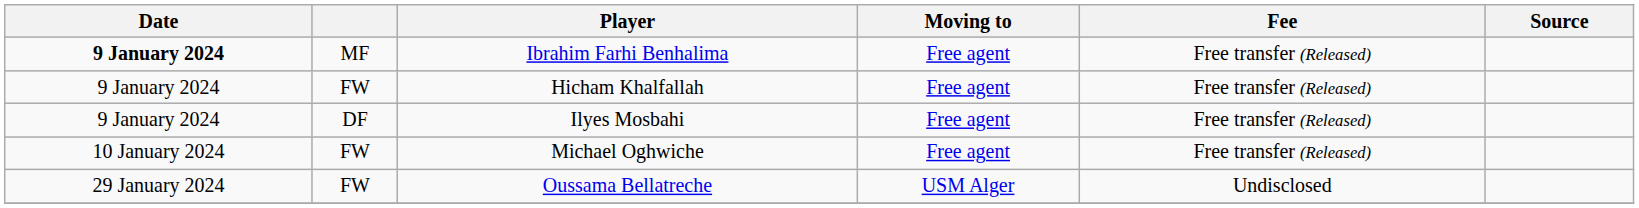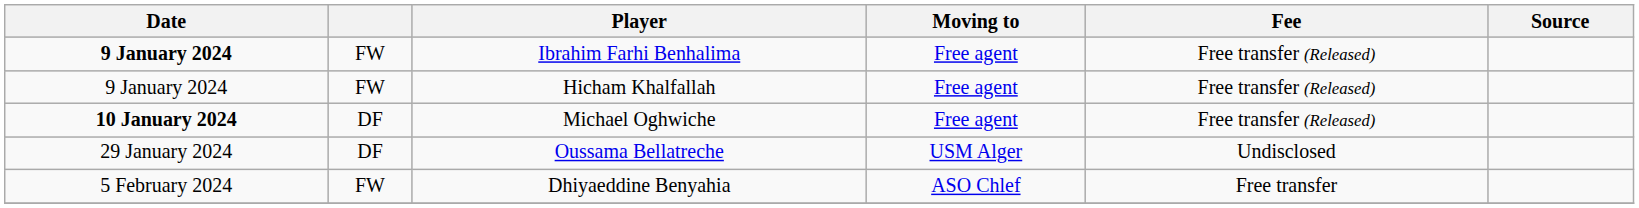Ibrahim Farhi Benhalima | column 2: MF -> FW
- row: 9 January 2024 | DF | Ilyes Mosbahi | Free agent | Free transfer (Released)
Michael Oghwiche | Date: normal -> bold
Michael Oghwiche | column 2: FW -> DF
Oussama Bellatreche | column 2: FW -> DF
+ row: 5 February 2024 | FW | Dhiyaeddine Benyahia | ASO Chlef | Free transfer
